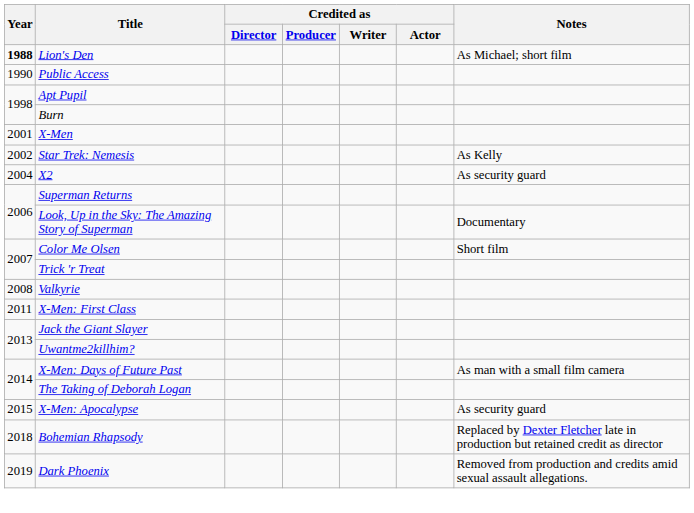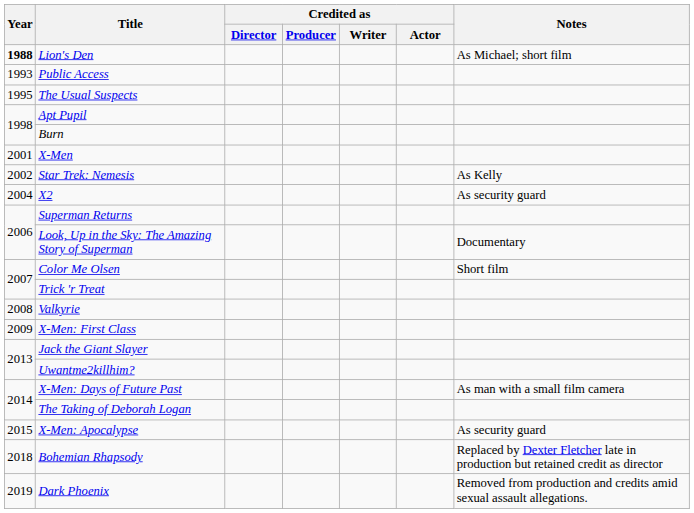Public Access | Year: 1990 -> 1993
+ row: 1995 | The Usual Suspects
X-Men: First Class | Year: 2011 -> 2009
